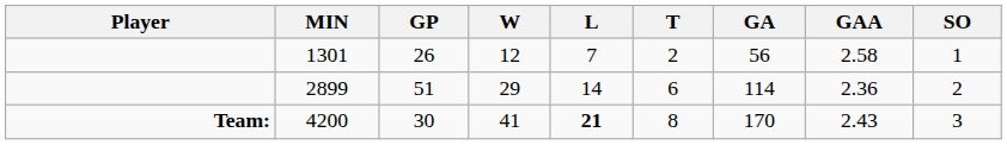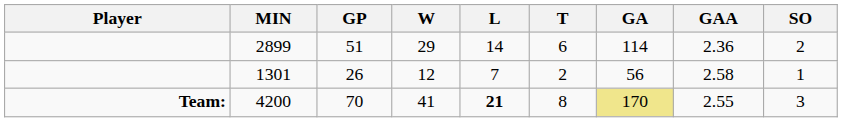rows swapped: 2899 <-> 1301
4200 | GP: 30 -> 70
4200 | GA: no background -> khaki background
4200 | GAA: 2.43 -> 2.55
